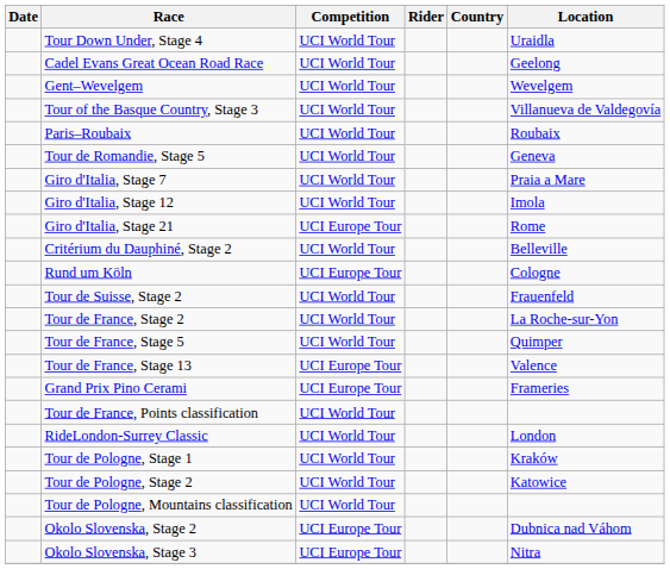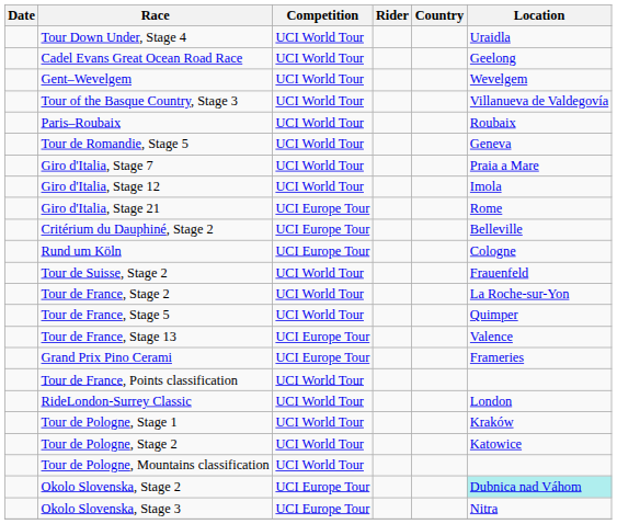Critérium du Dauphiné, Stage 2 | Competition: UCI World Tour -> UCI Europe Tour
Okolo Slovenska, Stage 2 | Location: no background -> paleturquoise background
